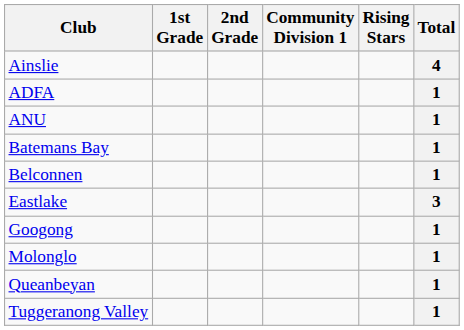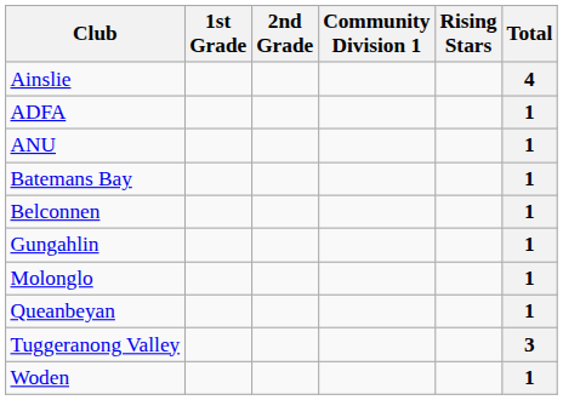- row: Eastlake | 3
- row: Googong | 1
+ row: Gungahlin | 1
Tuggeranong Valley | Total: 1 -> 3
+ row: Woden | 1
